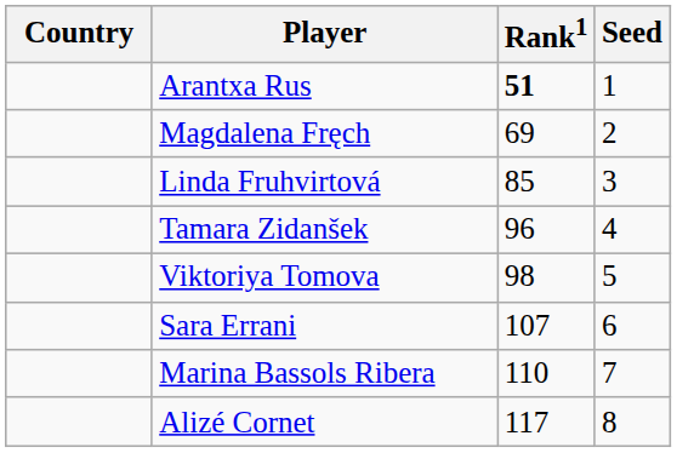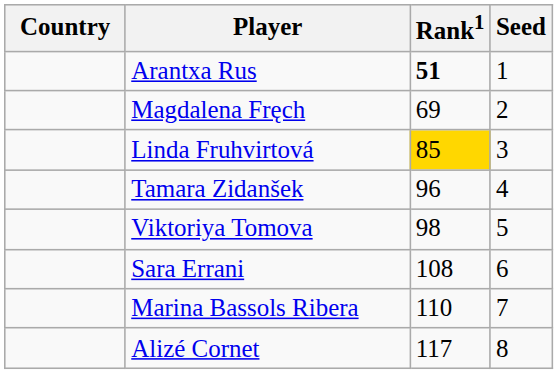Linda Fruhvirtová | Rank1: no background -> gold background
Sara Errani | Rank1: 107 -> 108
